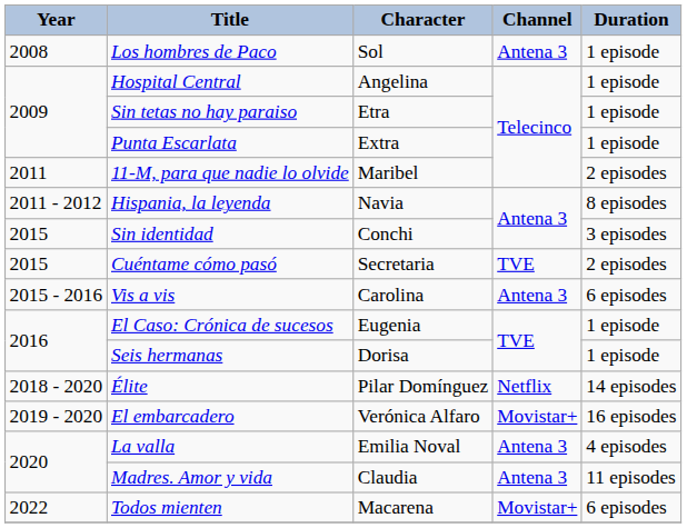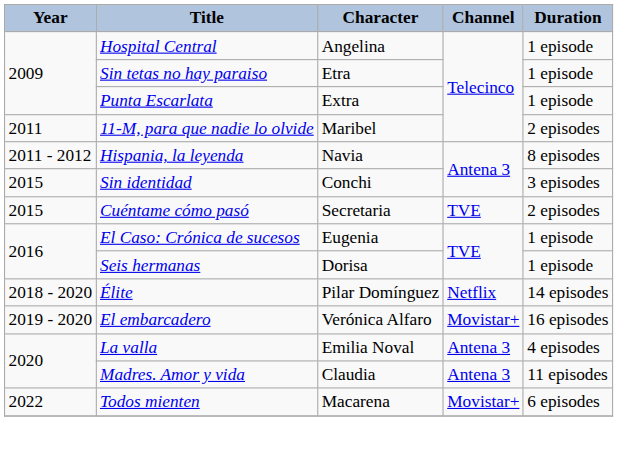- row: 2008 | Los hombres de Paco | Sol | Antena 3 | 1 episode
- row: 2015 - 2016 | Vis a vis | Carolina | Antena 3 | 6 episodes
